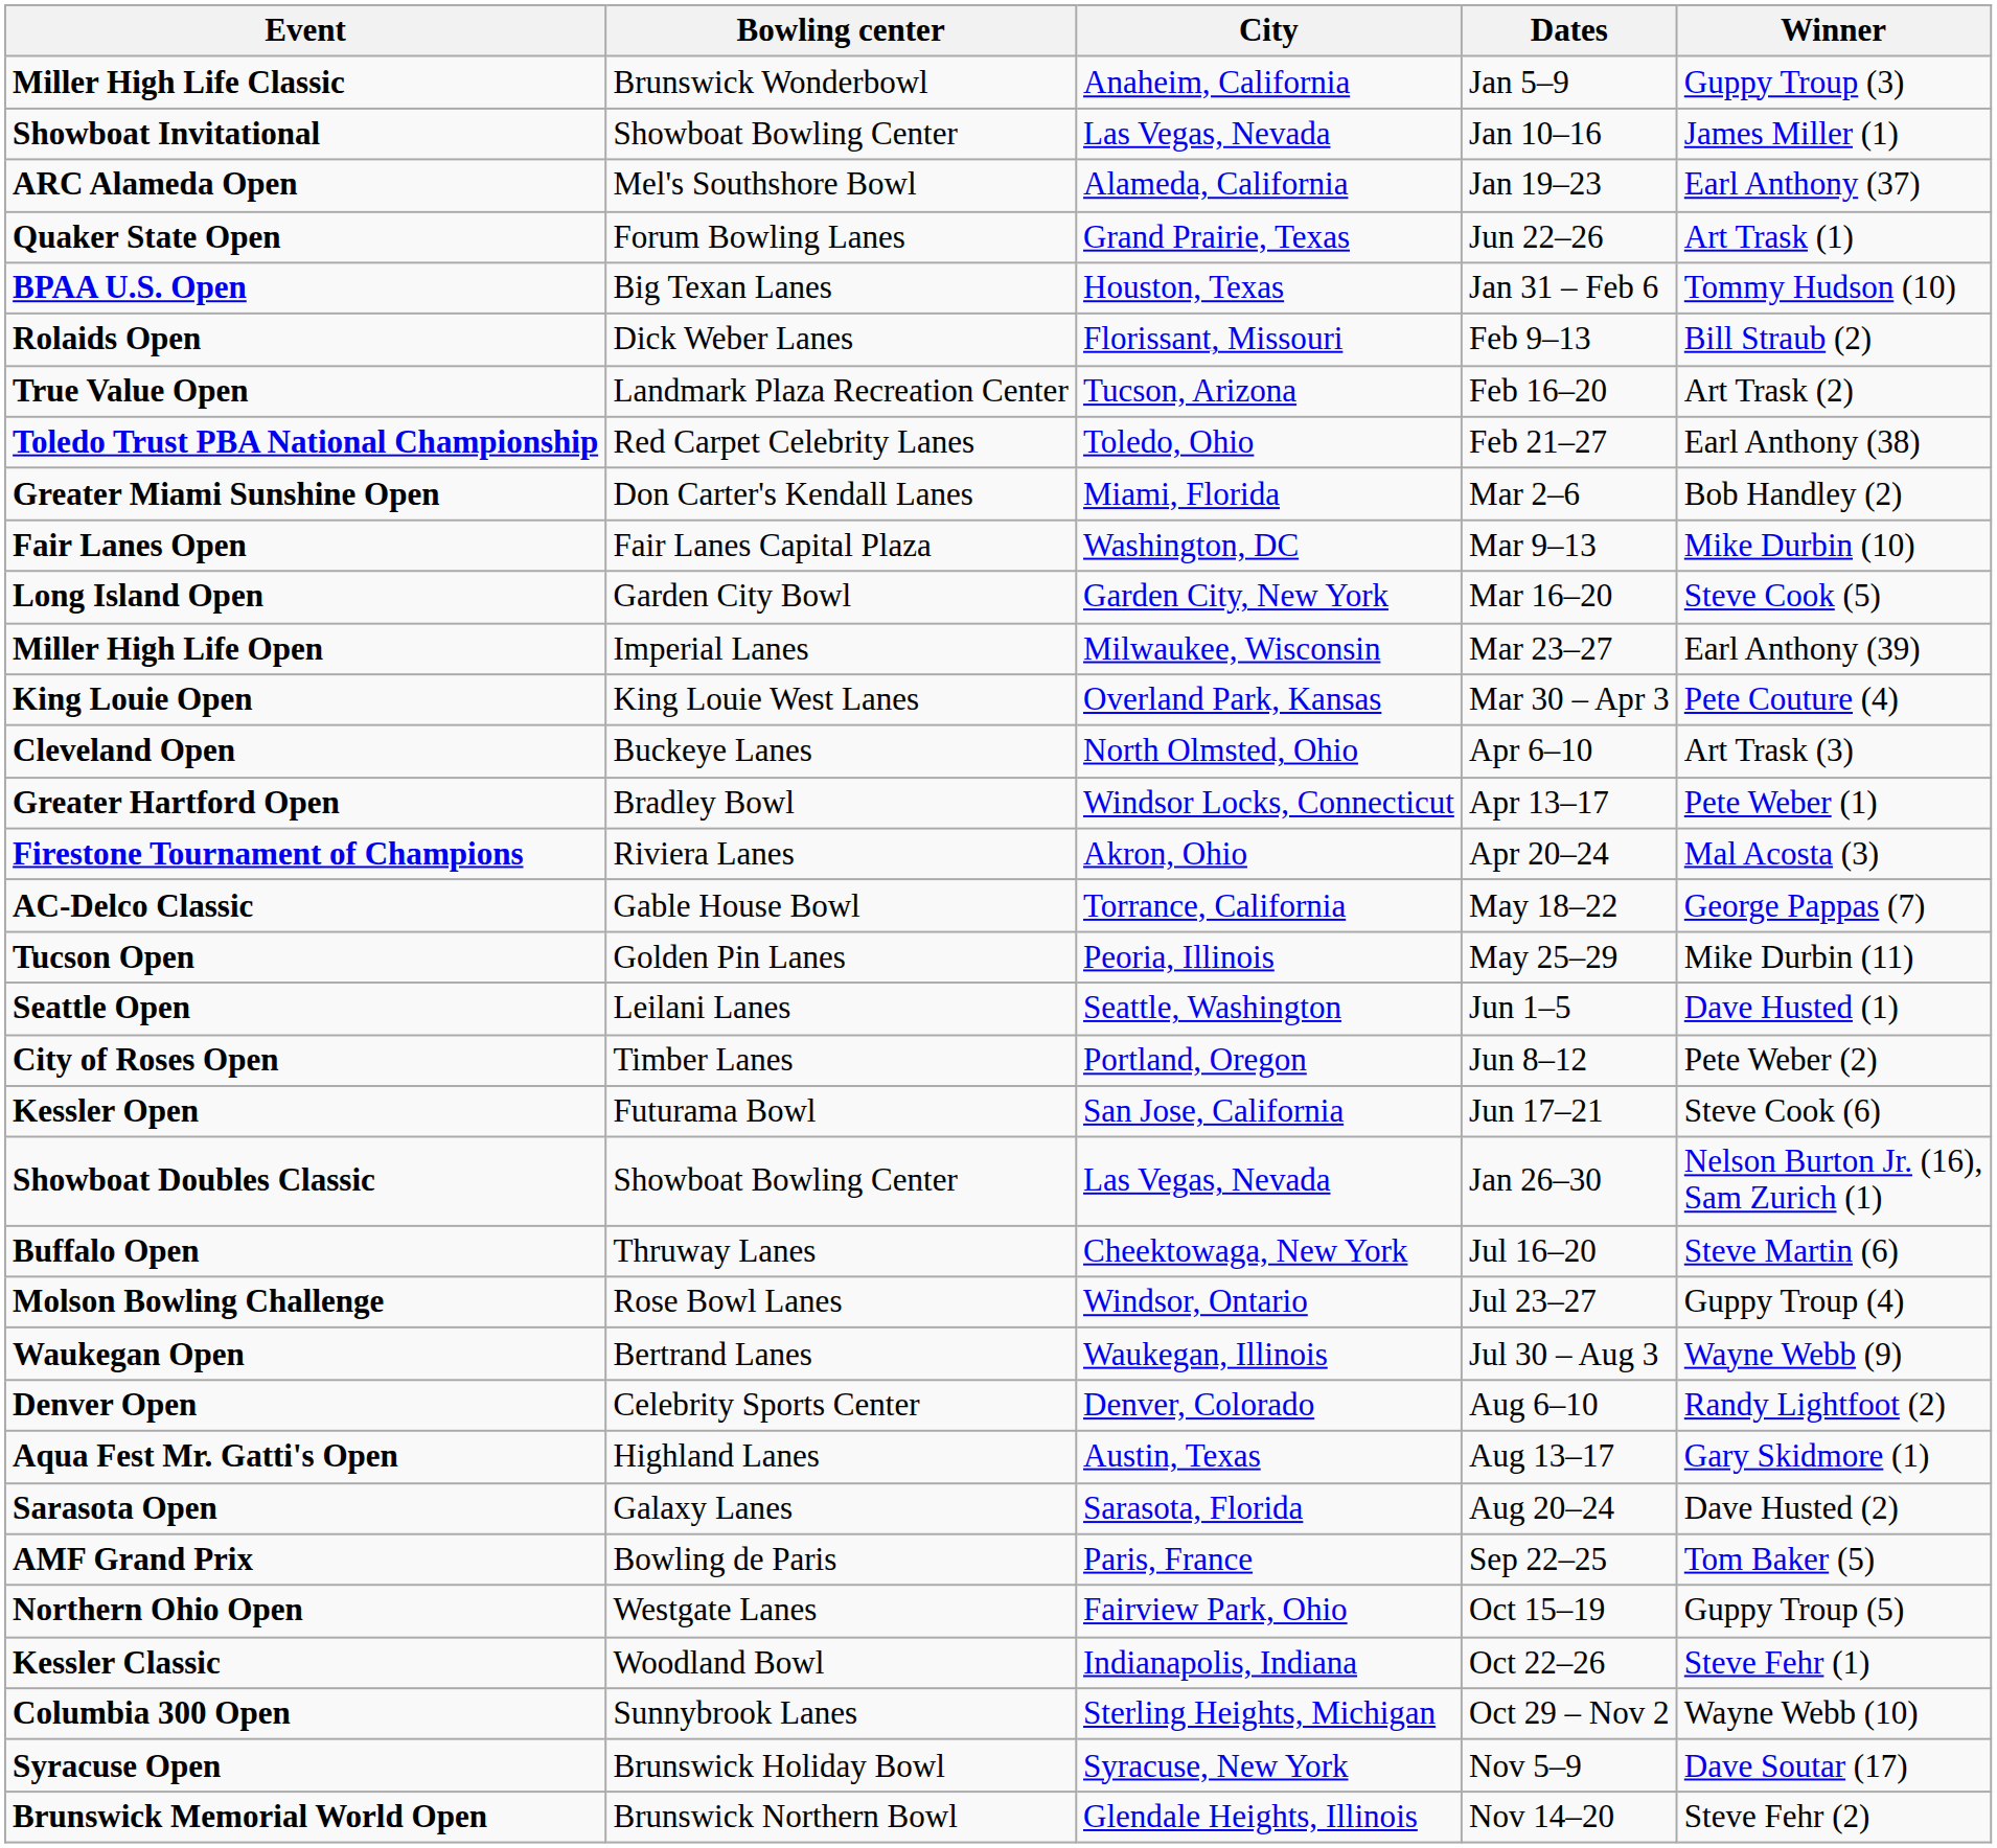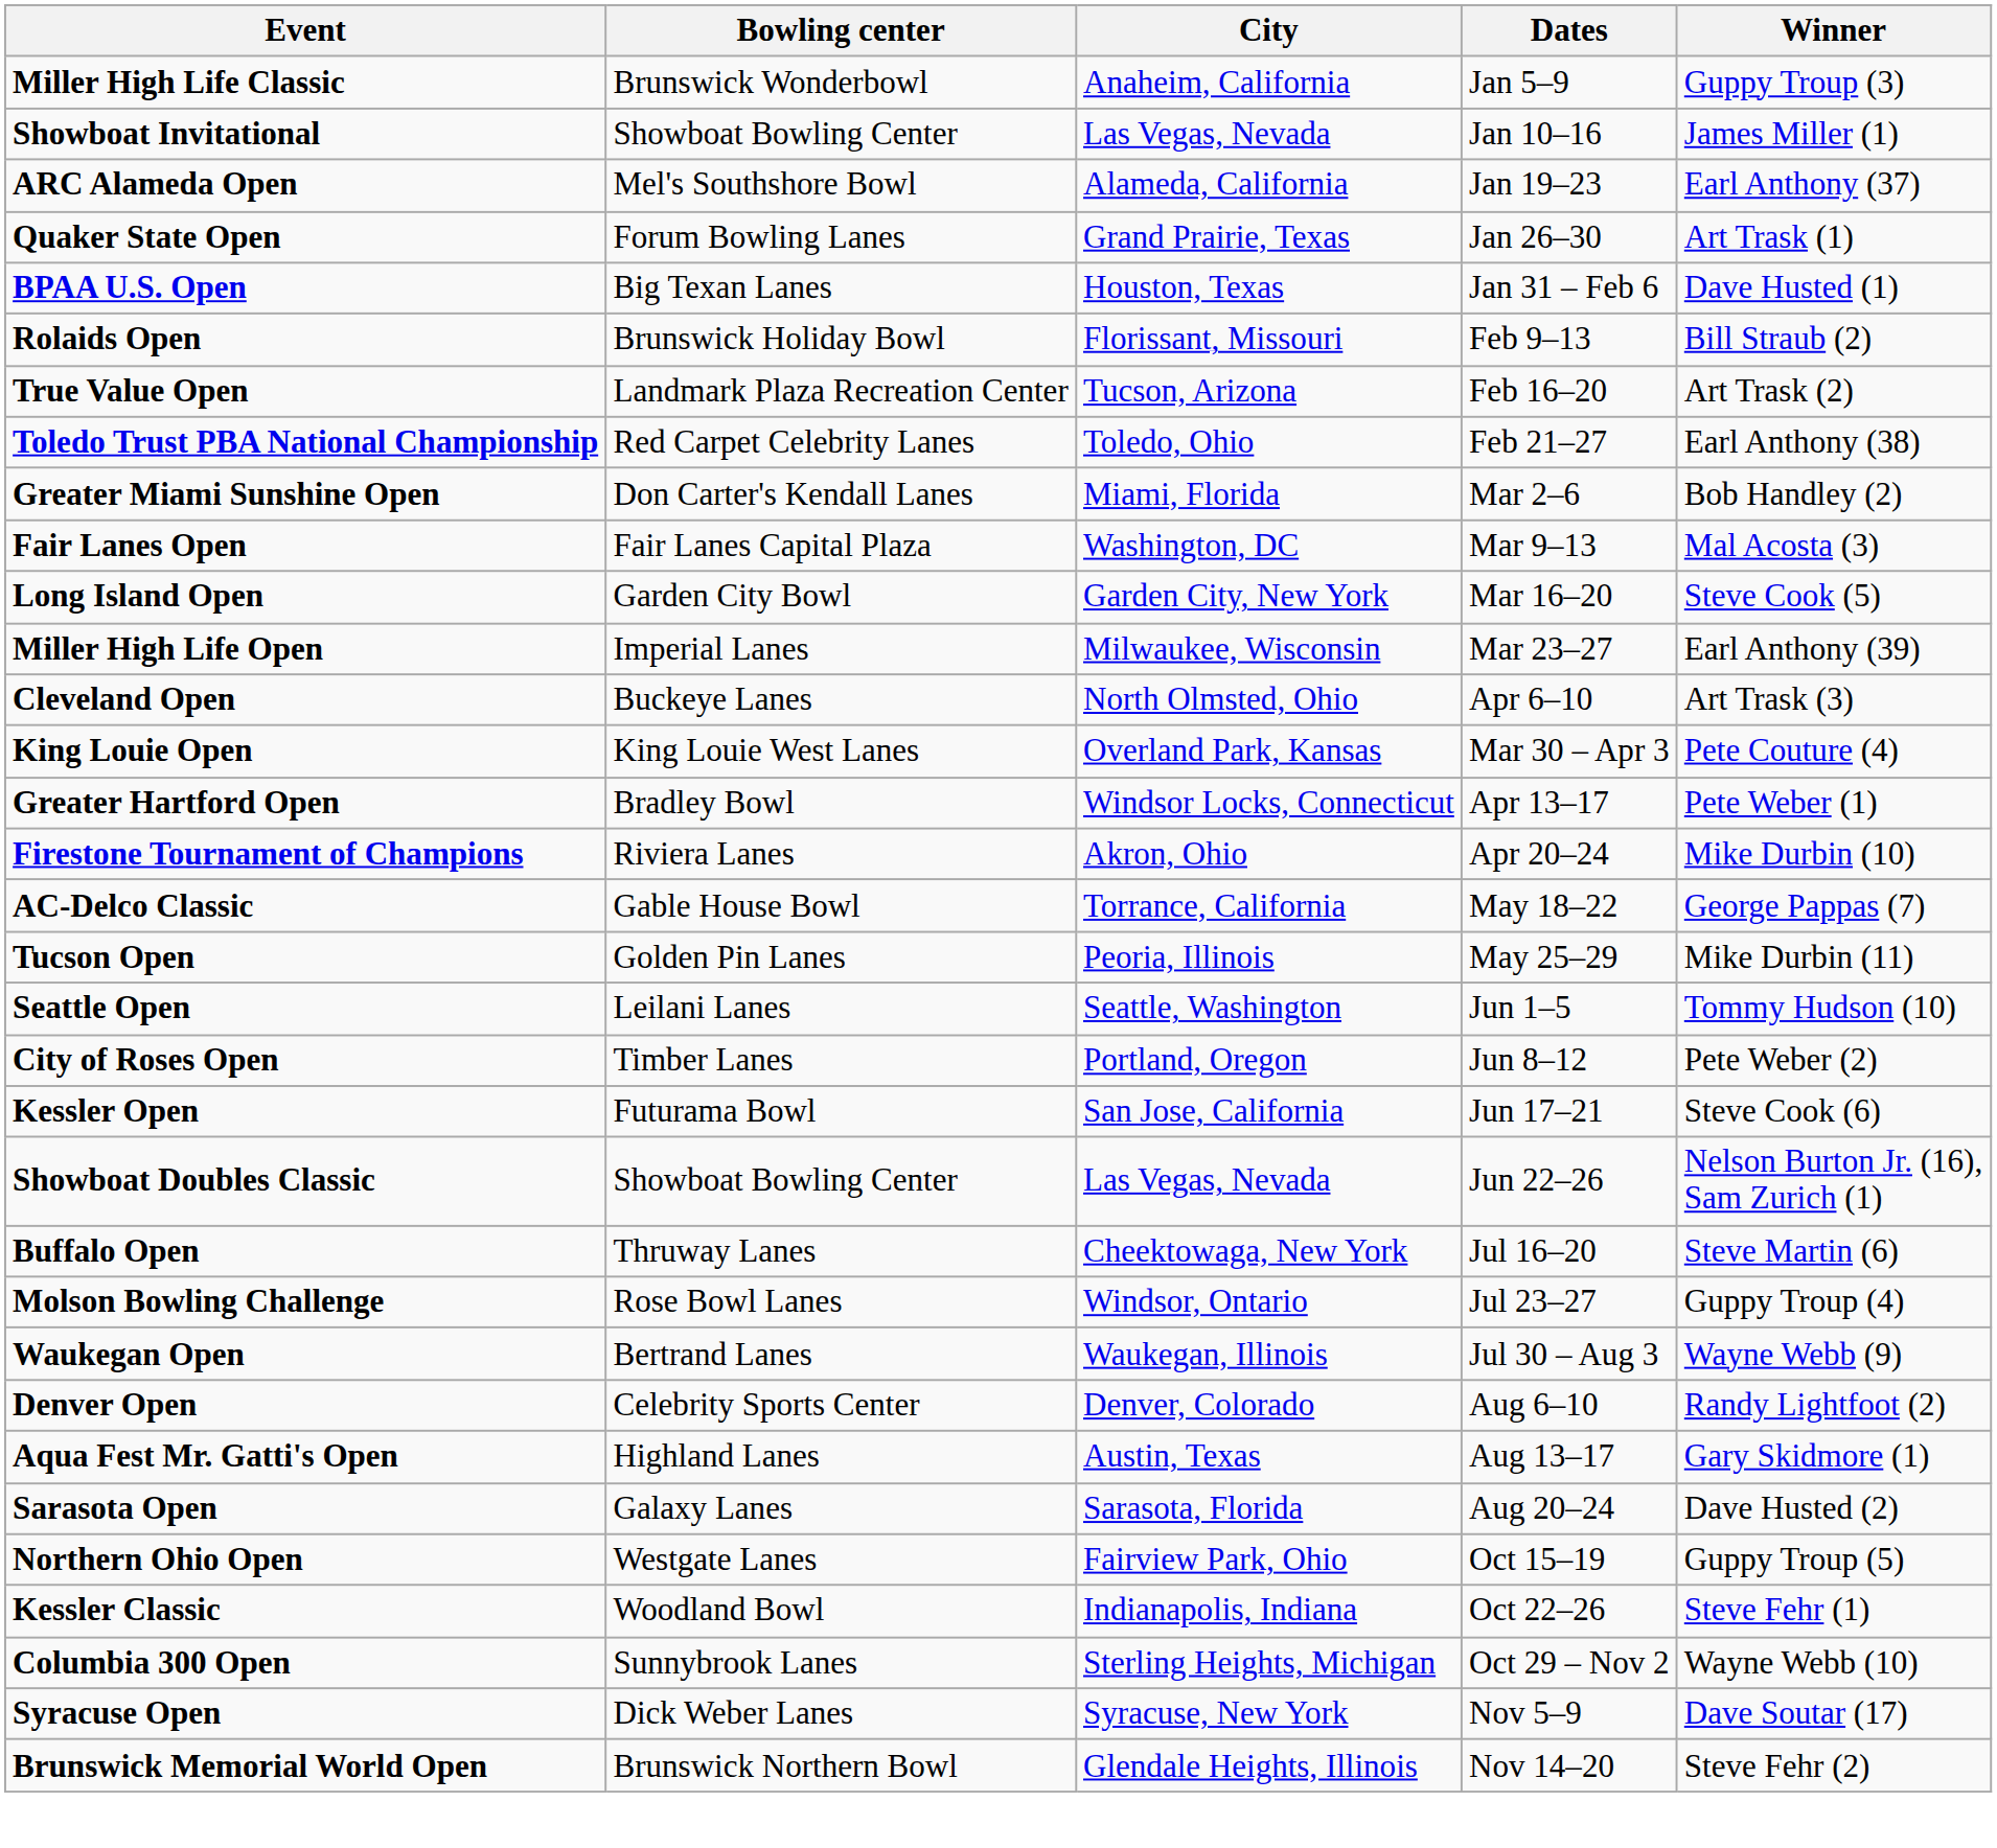Quaker State Open | Dates: Jun 22–26 -> Jan 26–30
BPAA U.S. Open | Winner: Tommy Hudson (10) -> Dave Husted (1)
Rolaids Open | Bowling center: Dick Weber Lanes -> Brunswick Holiday Bowl
Fair Lanes Open | Winner: Mike Durbin (10) -> Mal Acosta (3)
rows swapped: King Louie Open <-> Cleveland Open
Firestone Tournament of Champions | Winner: Mal Acosta (3) -> Mike Durbin (10)
Seattle Open | Winner: Dave Husted (1) -> Tommy Hudson (10)
Showboat Doubles Classic | Dates: Jan 26–30 -> Jun 22–26
- row: AMF Grand Prix | Bowling de Paris | Paris, France | Sep 22–25 | Tom Baker (5)
Syracuse Open | Bowling center: Brunswick Holiday Bowl -> Dick Weber Lanes
